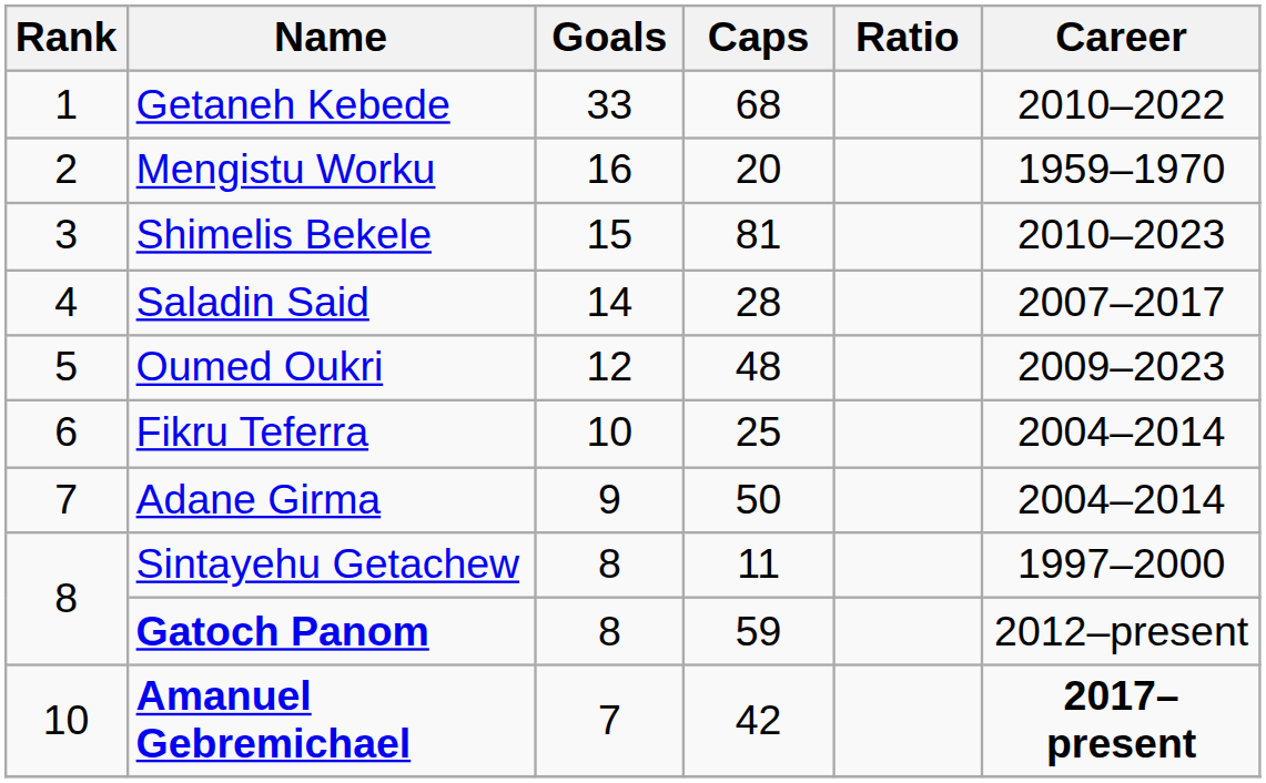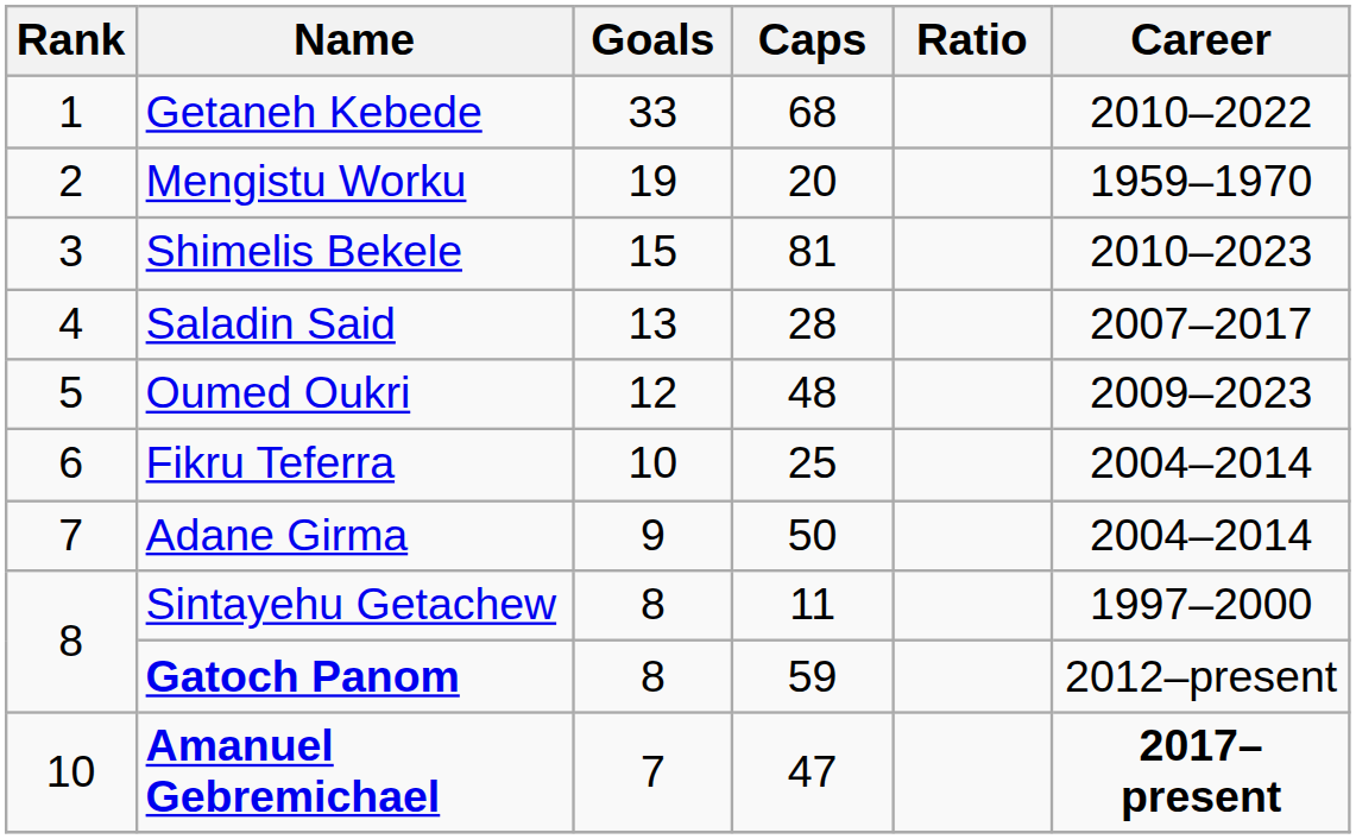Mengistu Worku | Goals: 16 -> 19
Saladin Said | Goals: 14 -> 13
Amanuel Gebremichael | Caps: 42 -> 47
